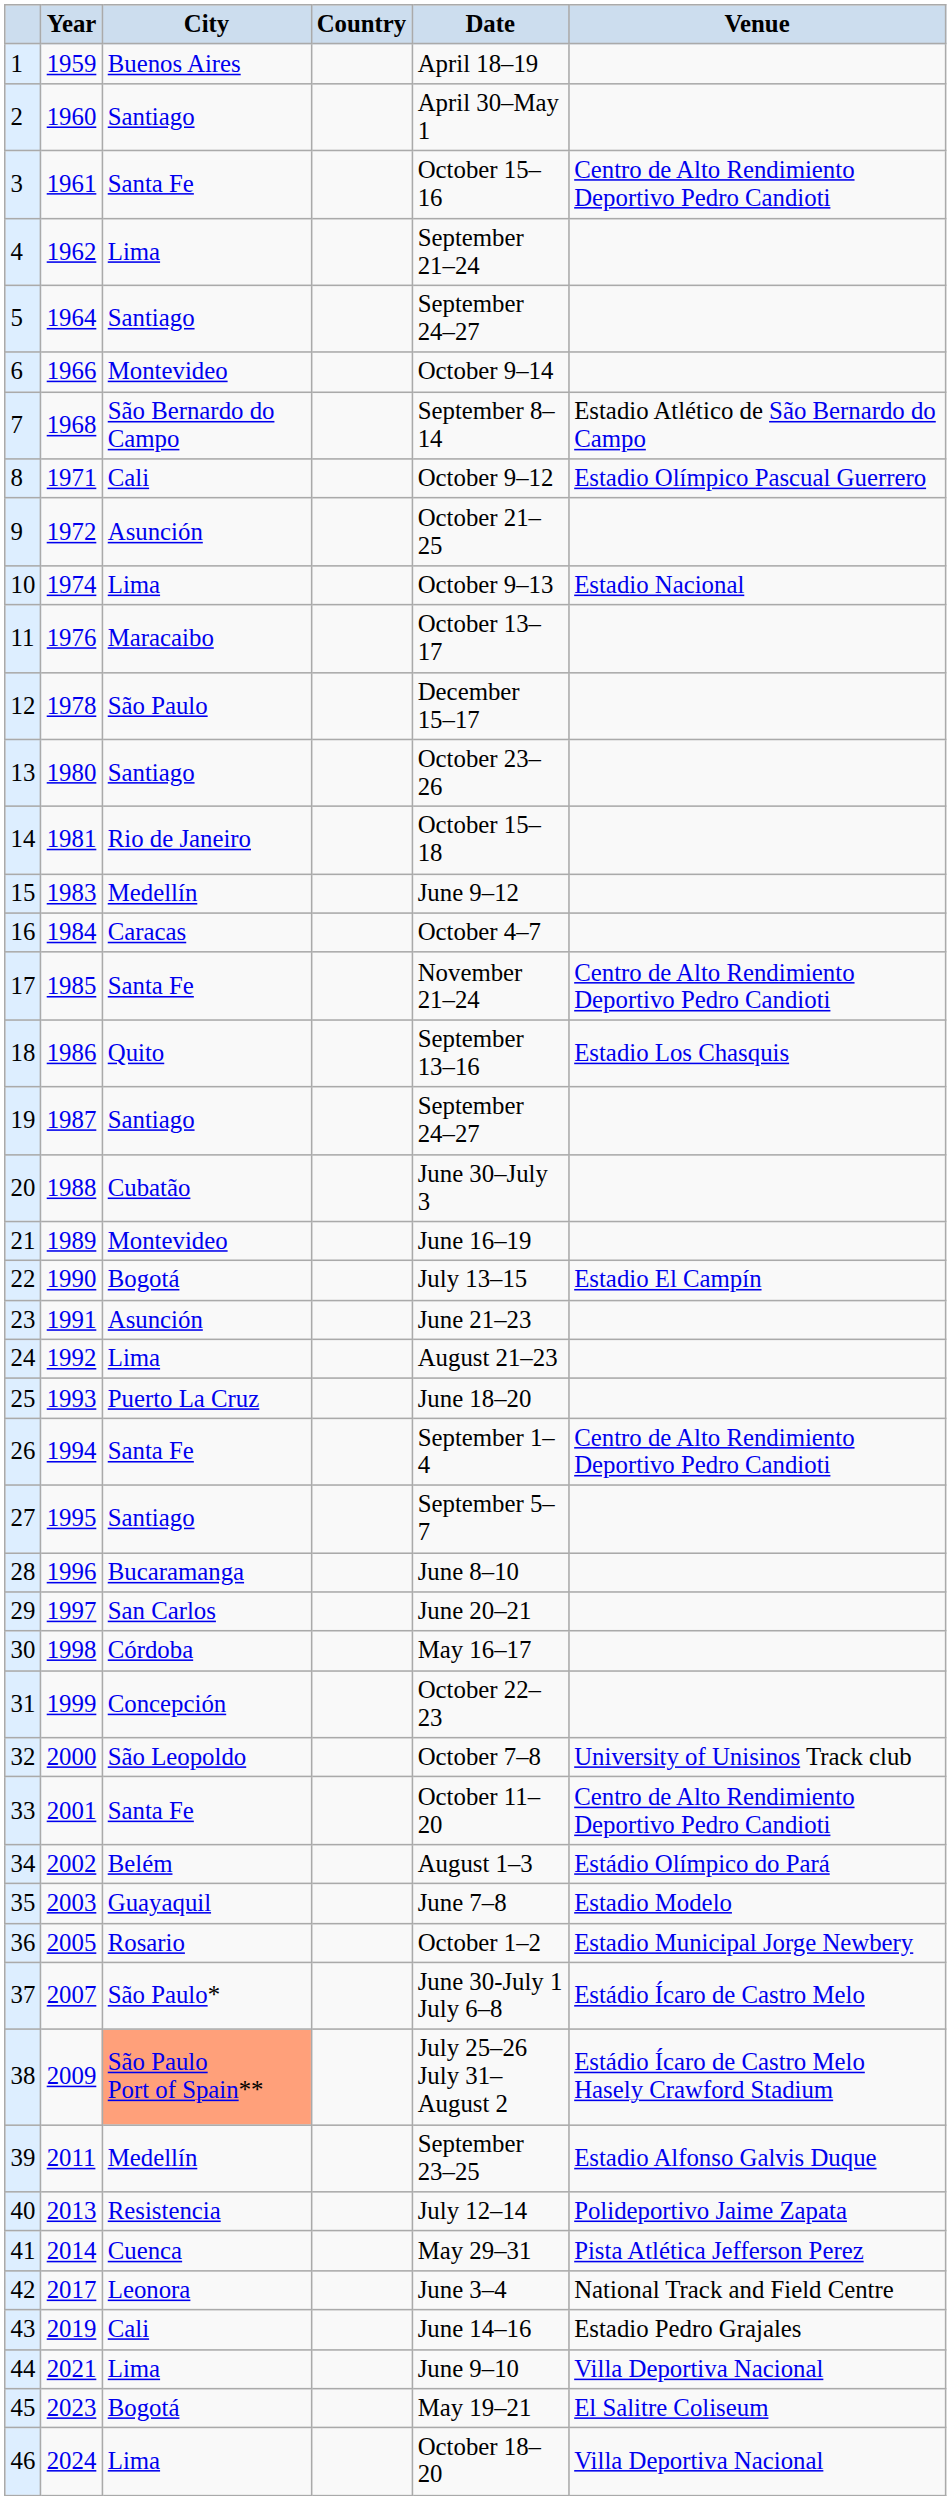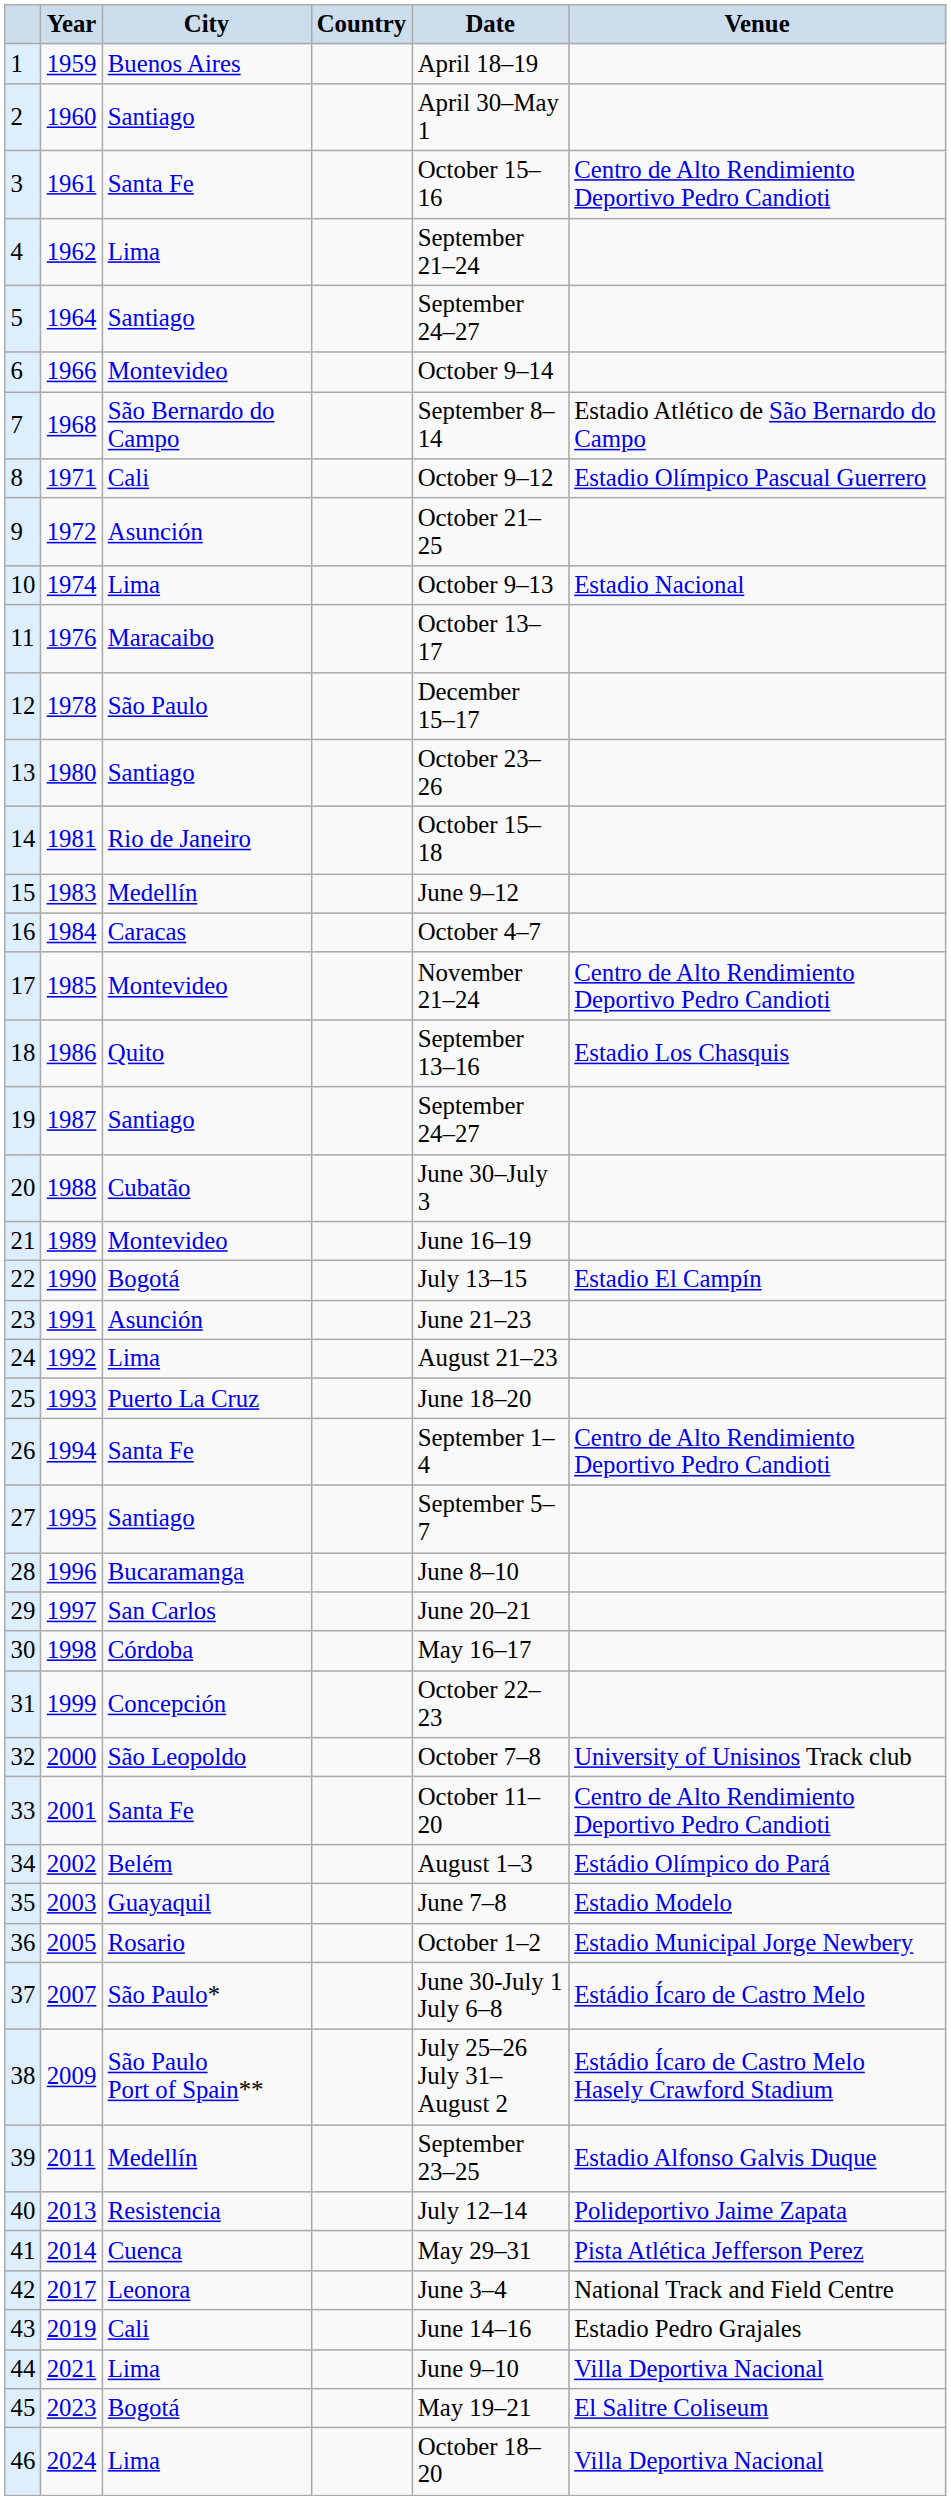17 | City: Santa Fe -> Montevideo
38 | City: lightsalmon background -> no background
